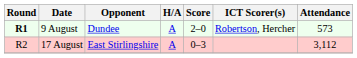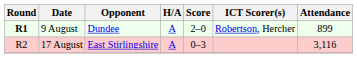9 August | Attendance: 573 -> 899
17 August | Attendance: 3,112 -> 3,116
